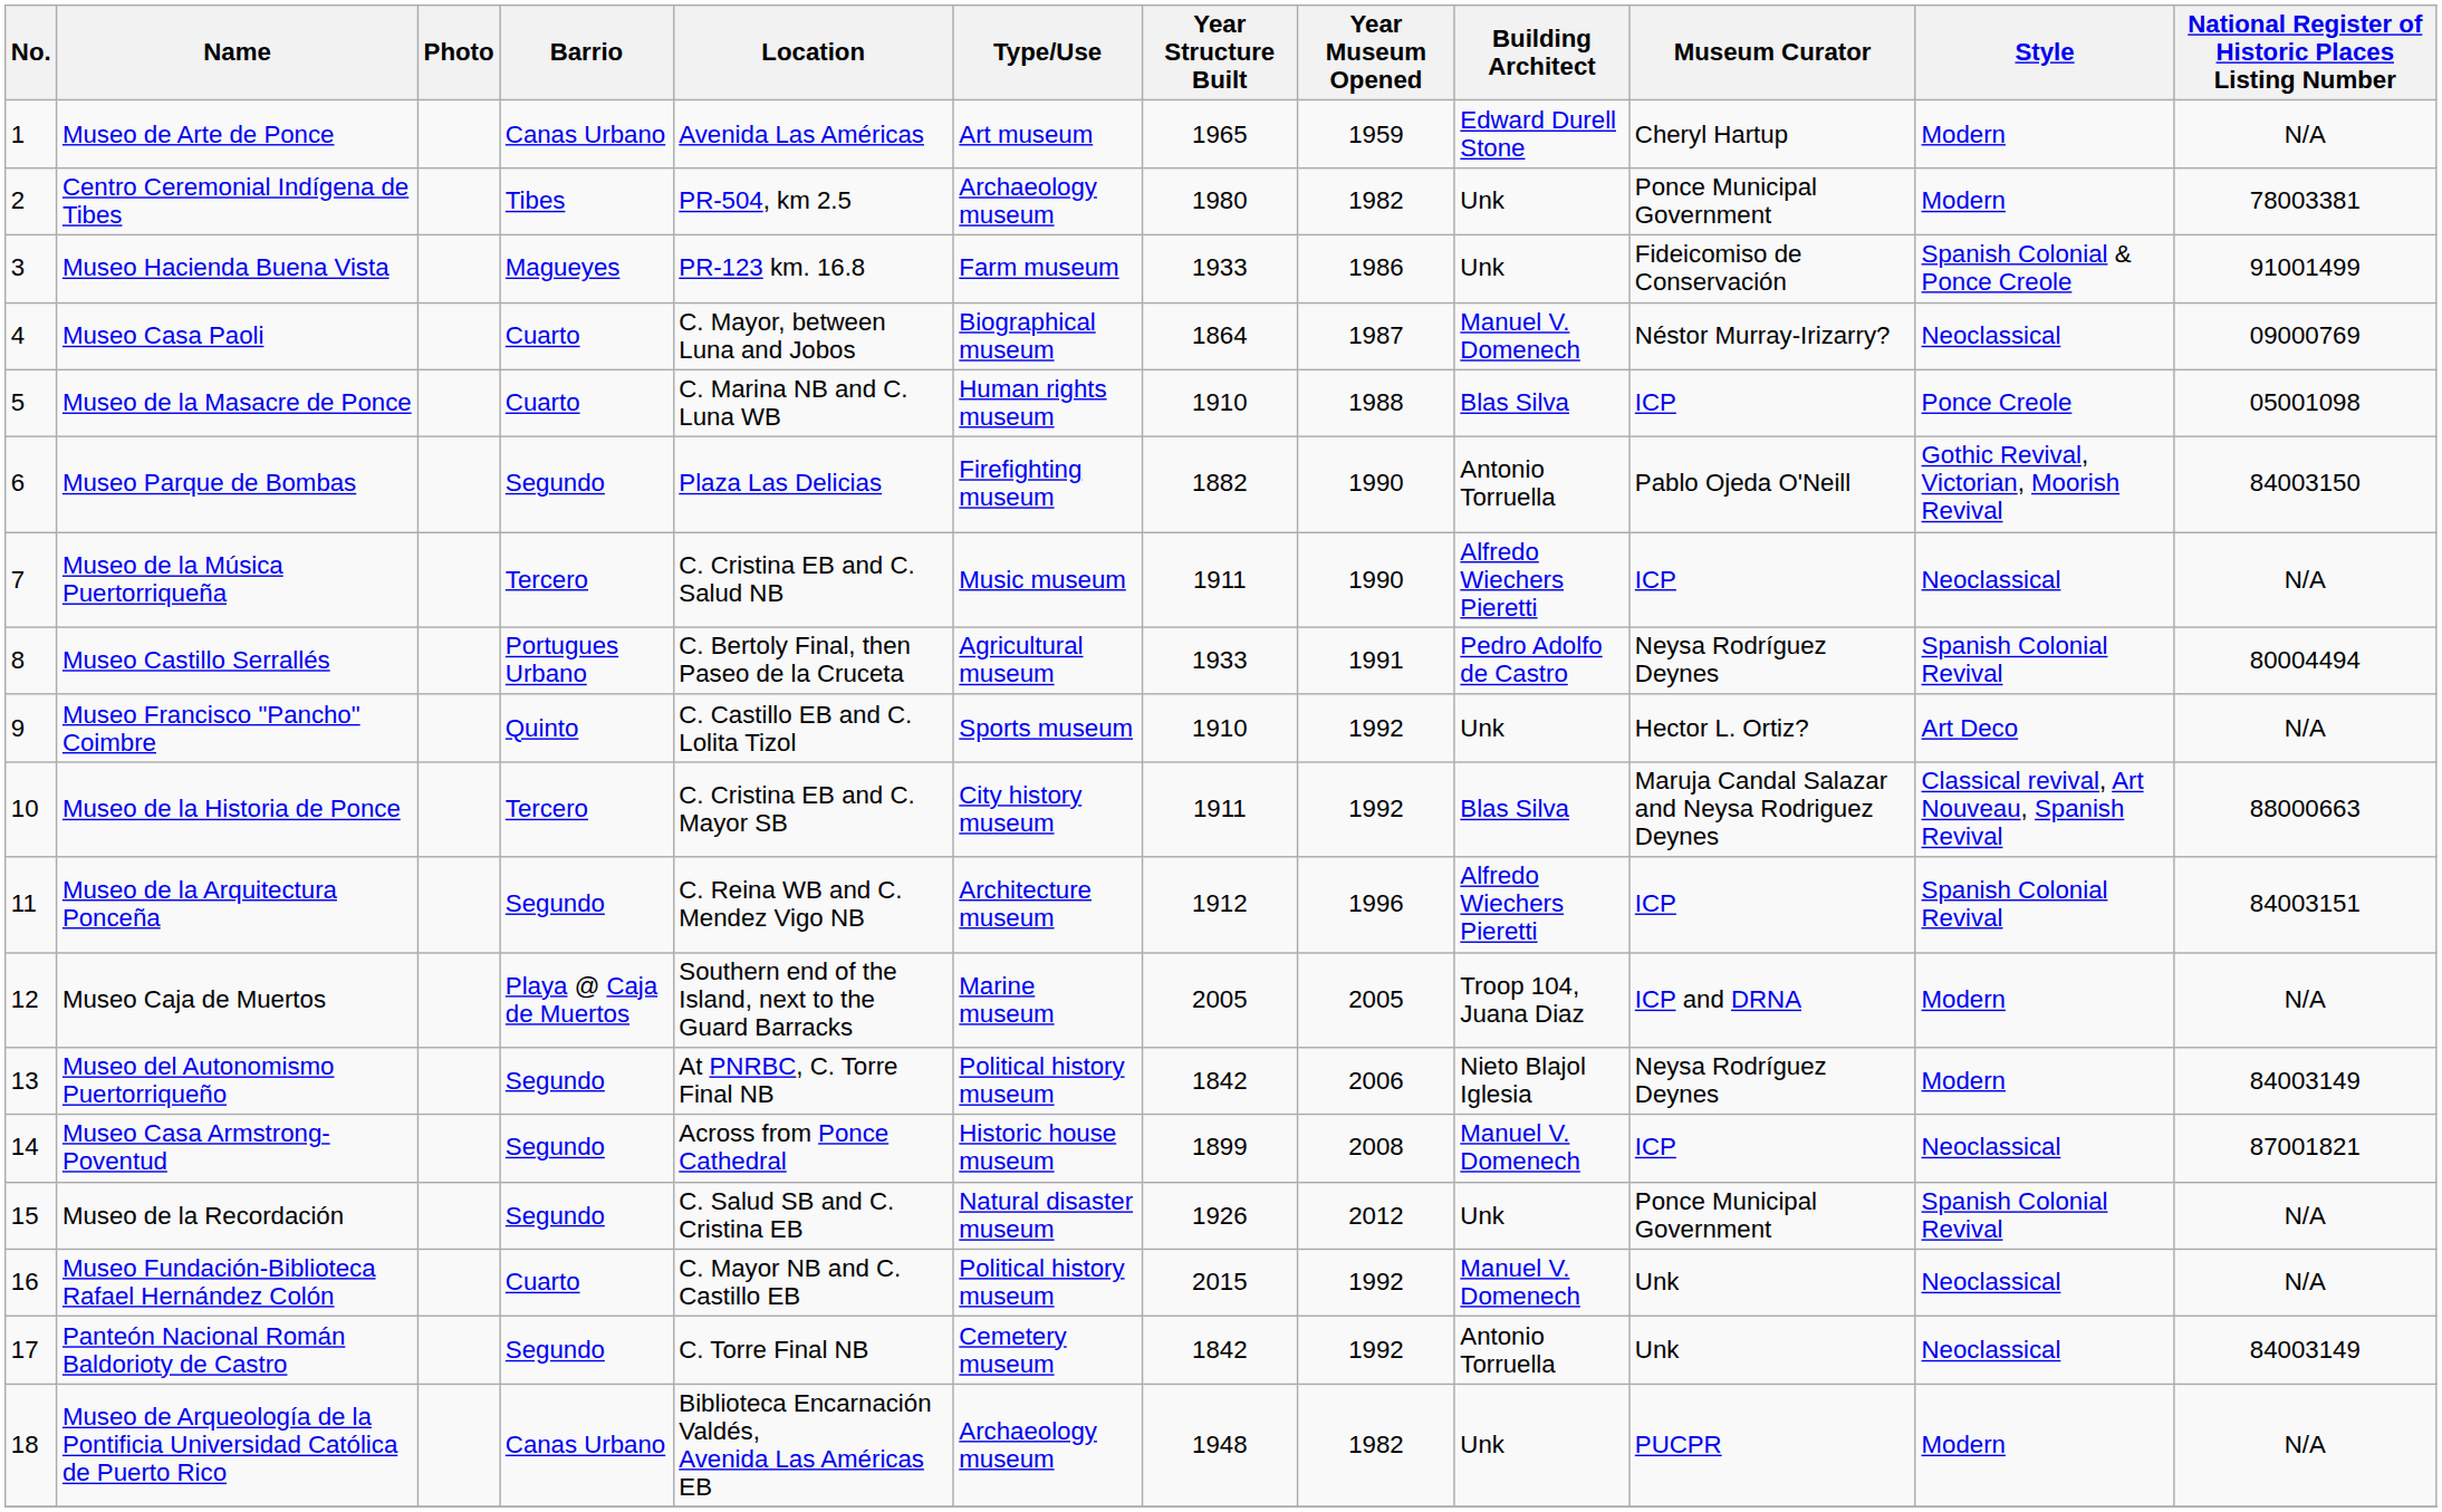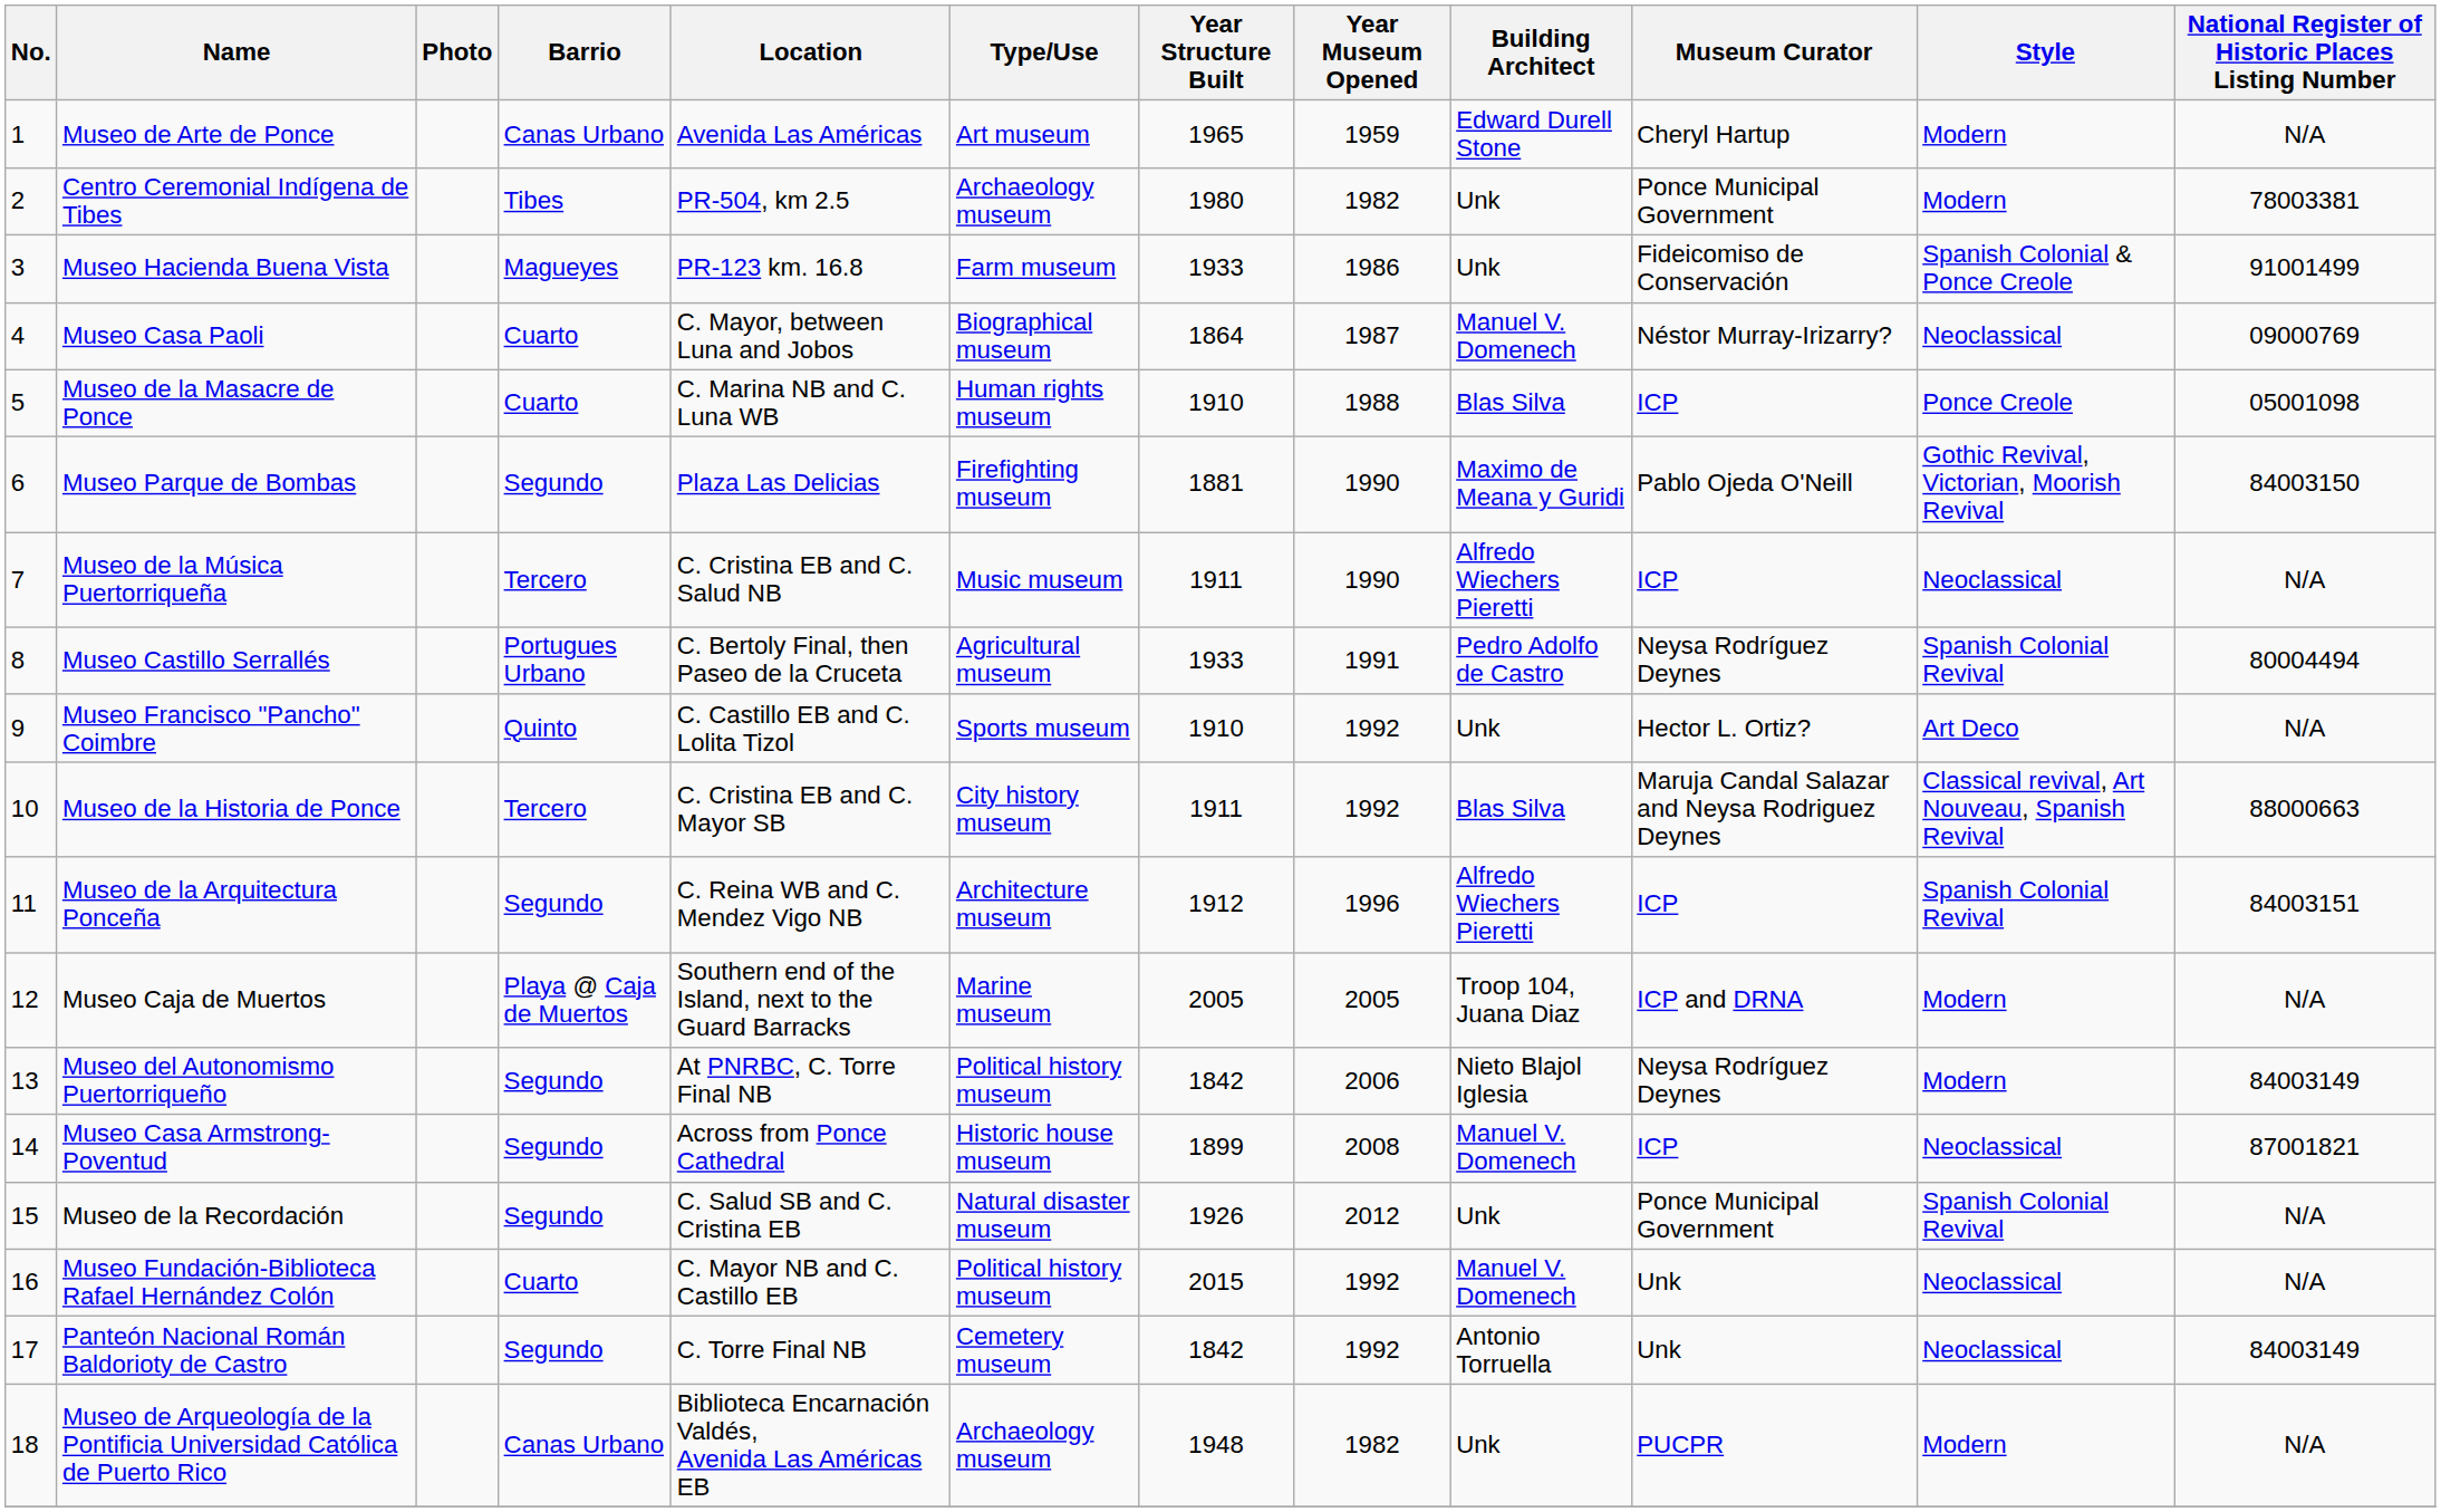Museo Parque de Bombas | Year Structure Built: 1882 -> 1881
Museo Parque de Bombas | Building Architect: Antonio Torruella -> Maximo de Meana y Guridi
